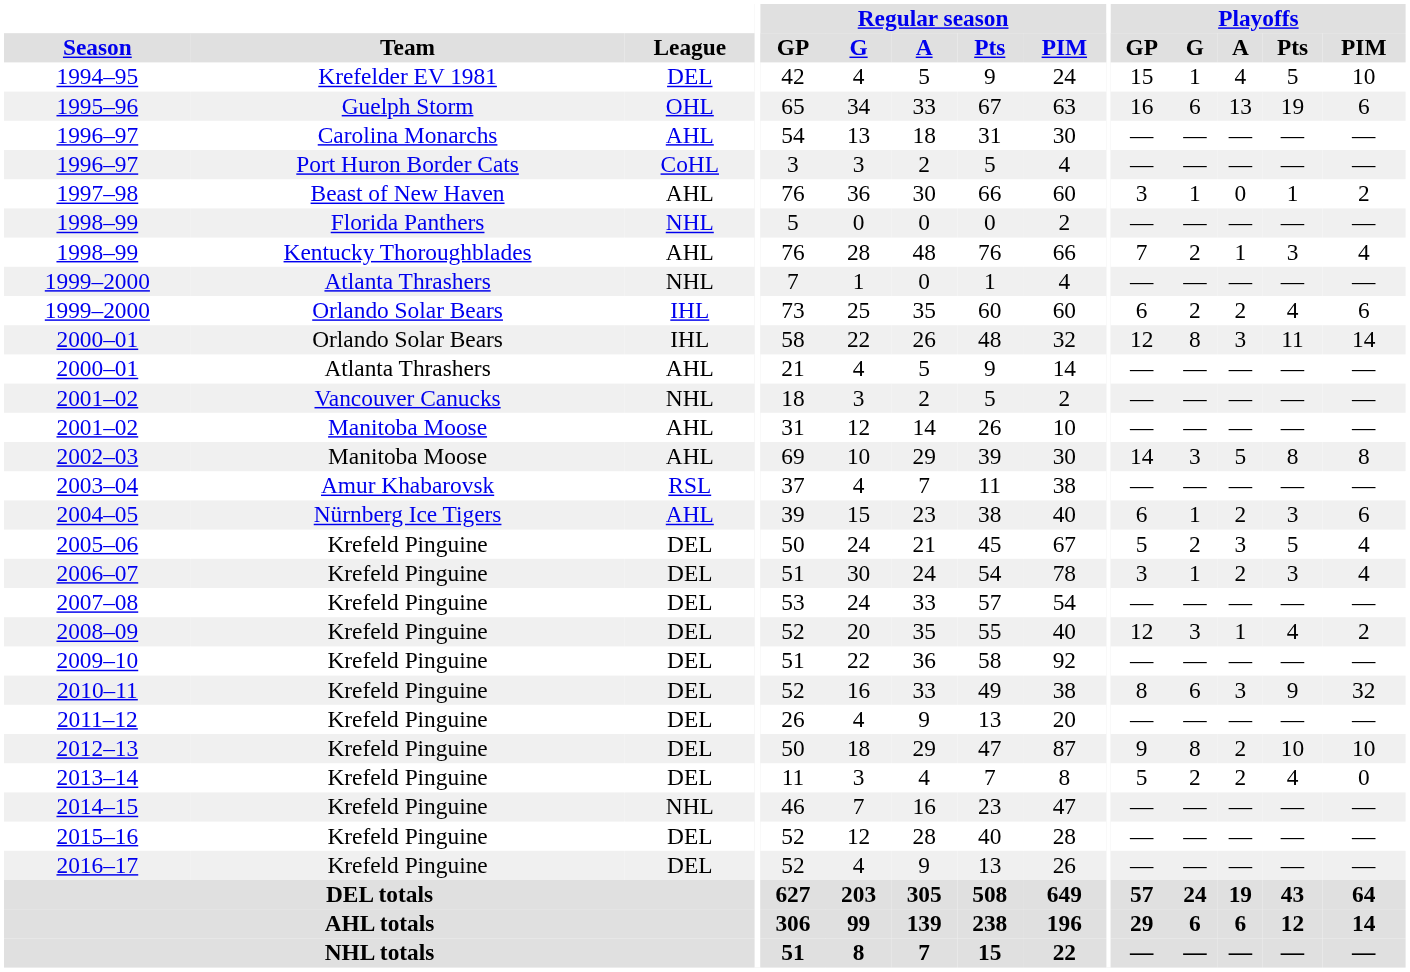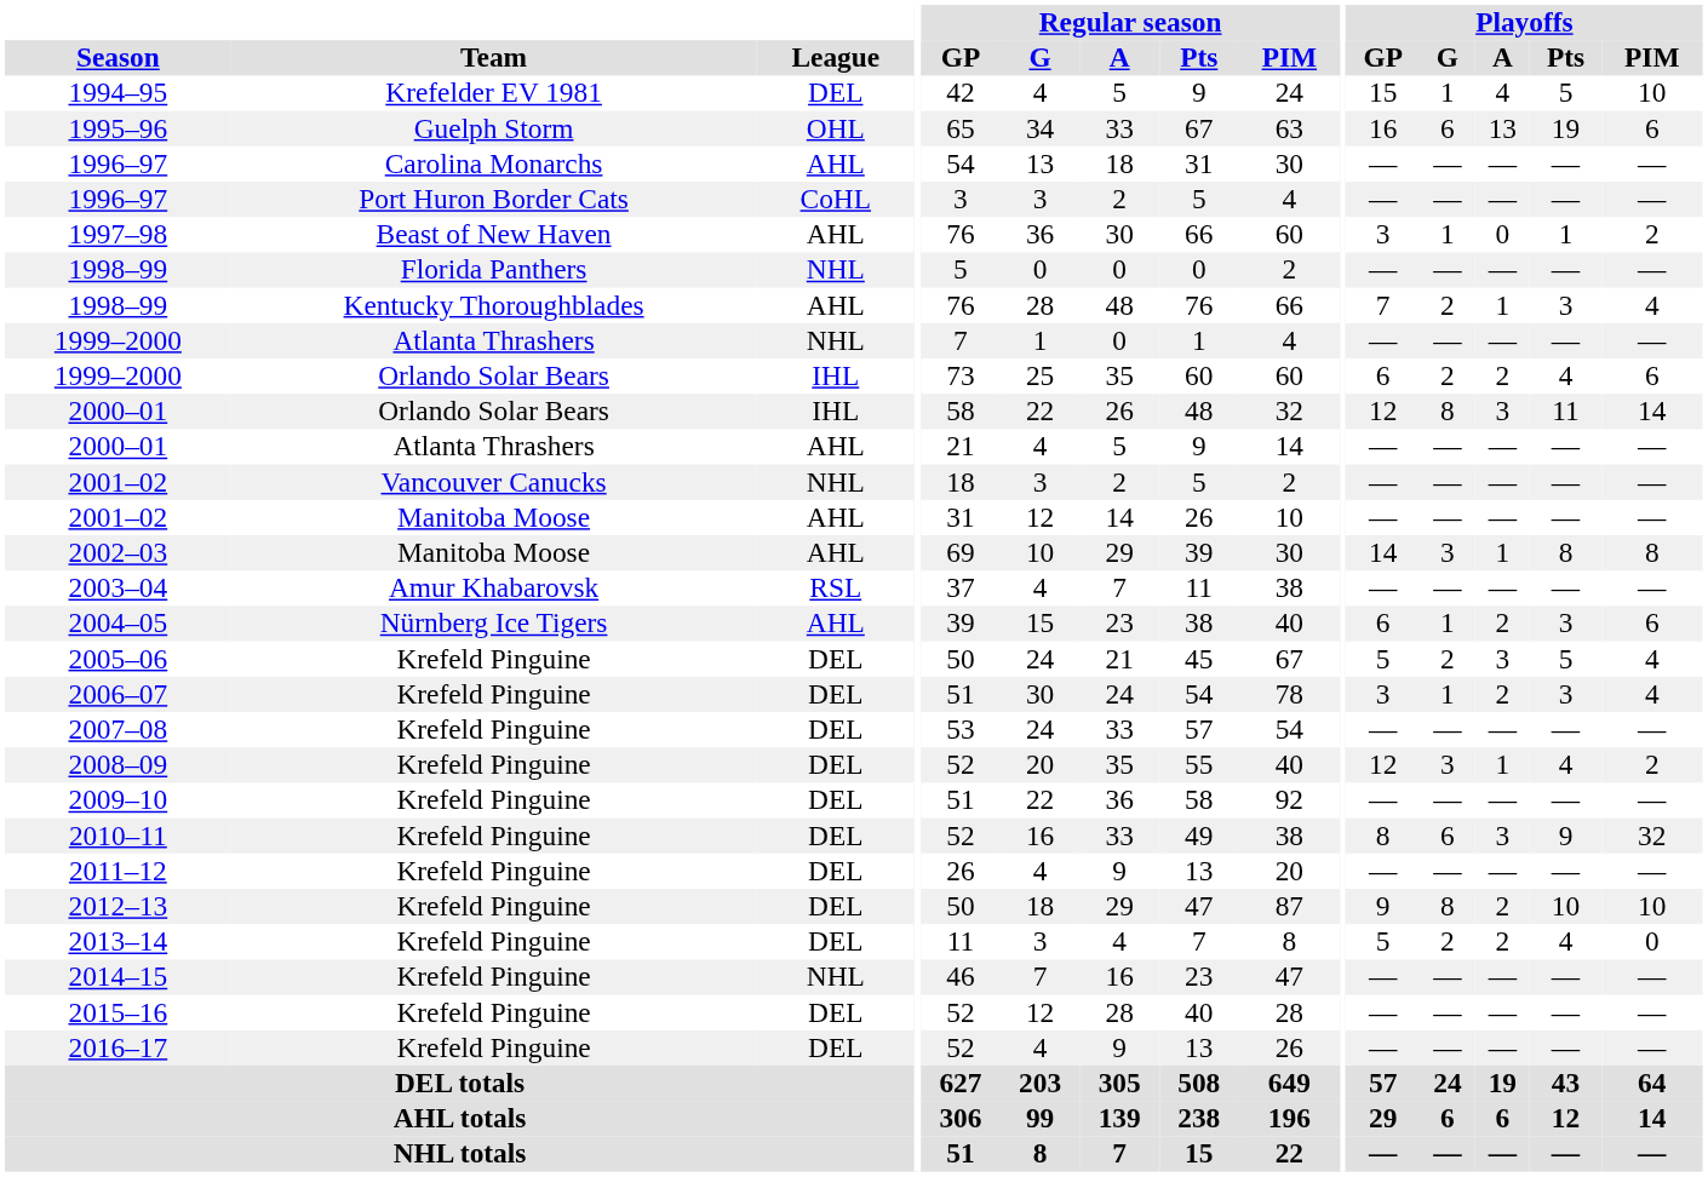2002–03 | Playoffs / A: 5 -> 1
